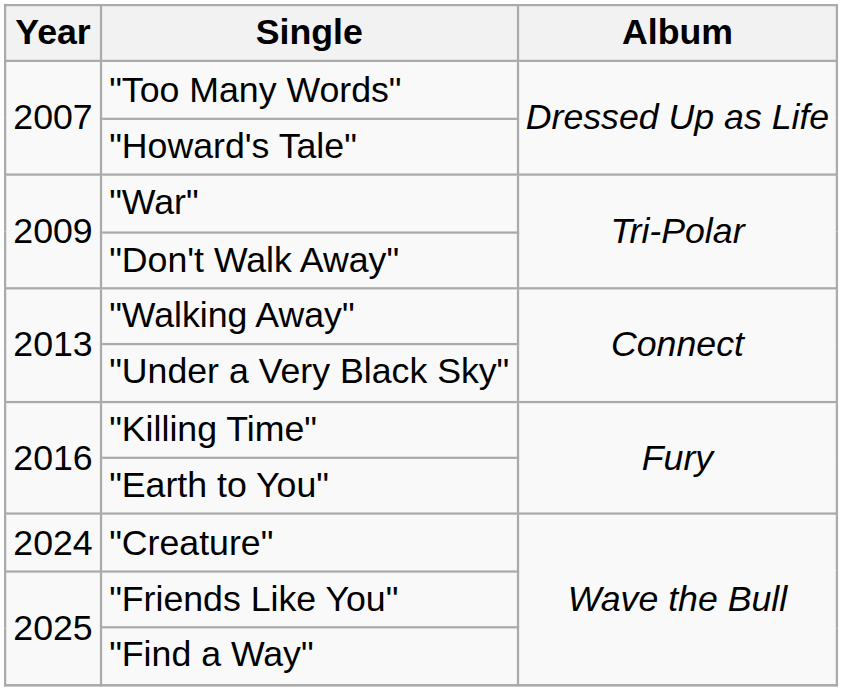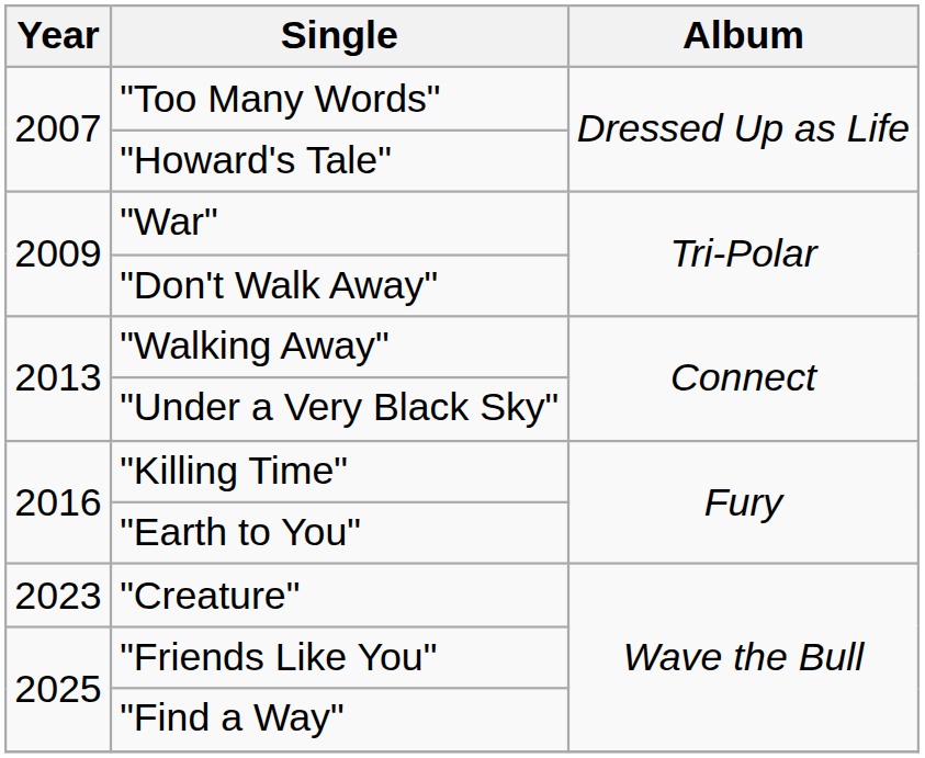"Creature" | Year: 2024 -> 2023
